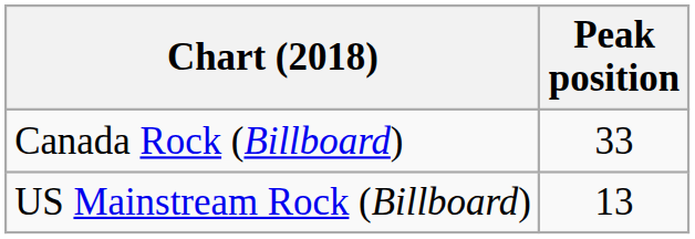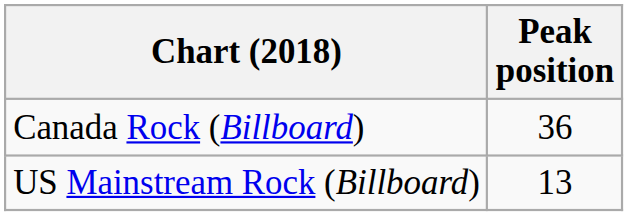Canada Rock (Billboard) | Peak position: 33 -> 36
